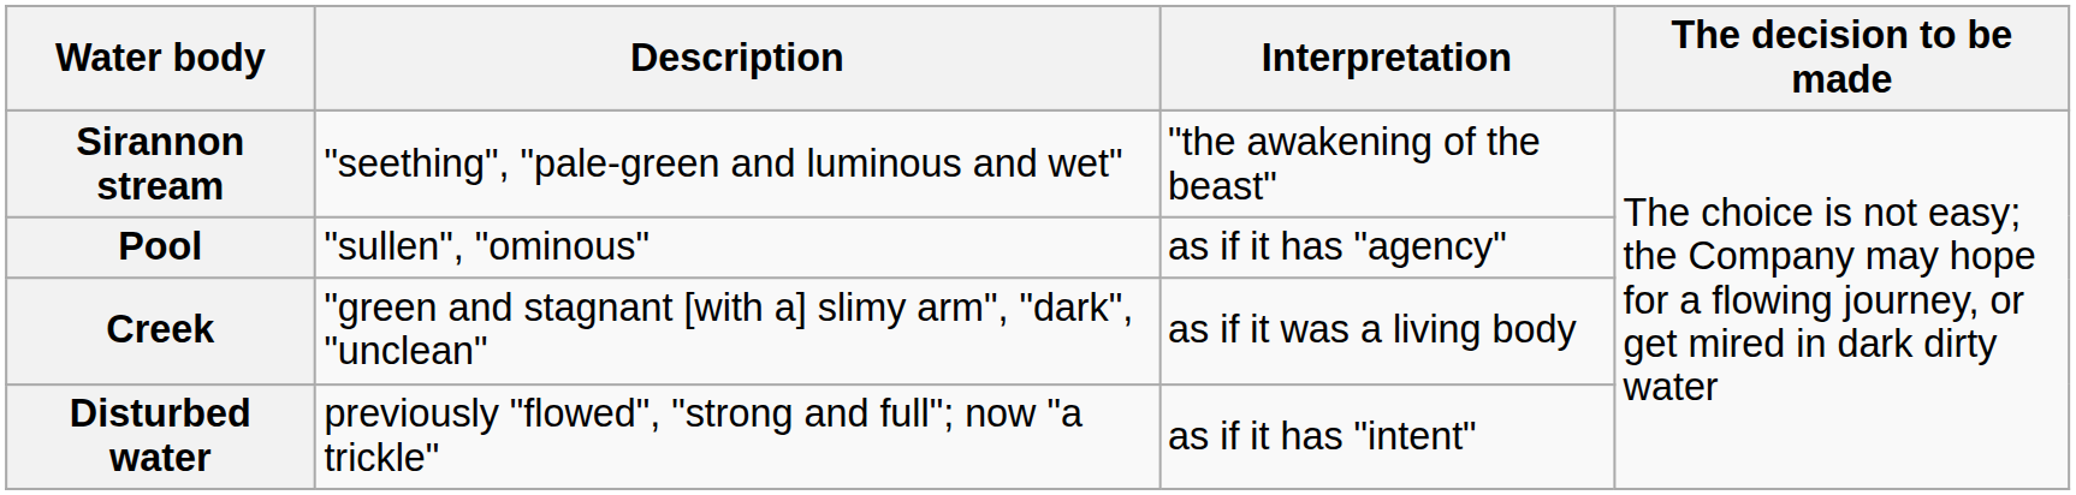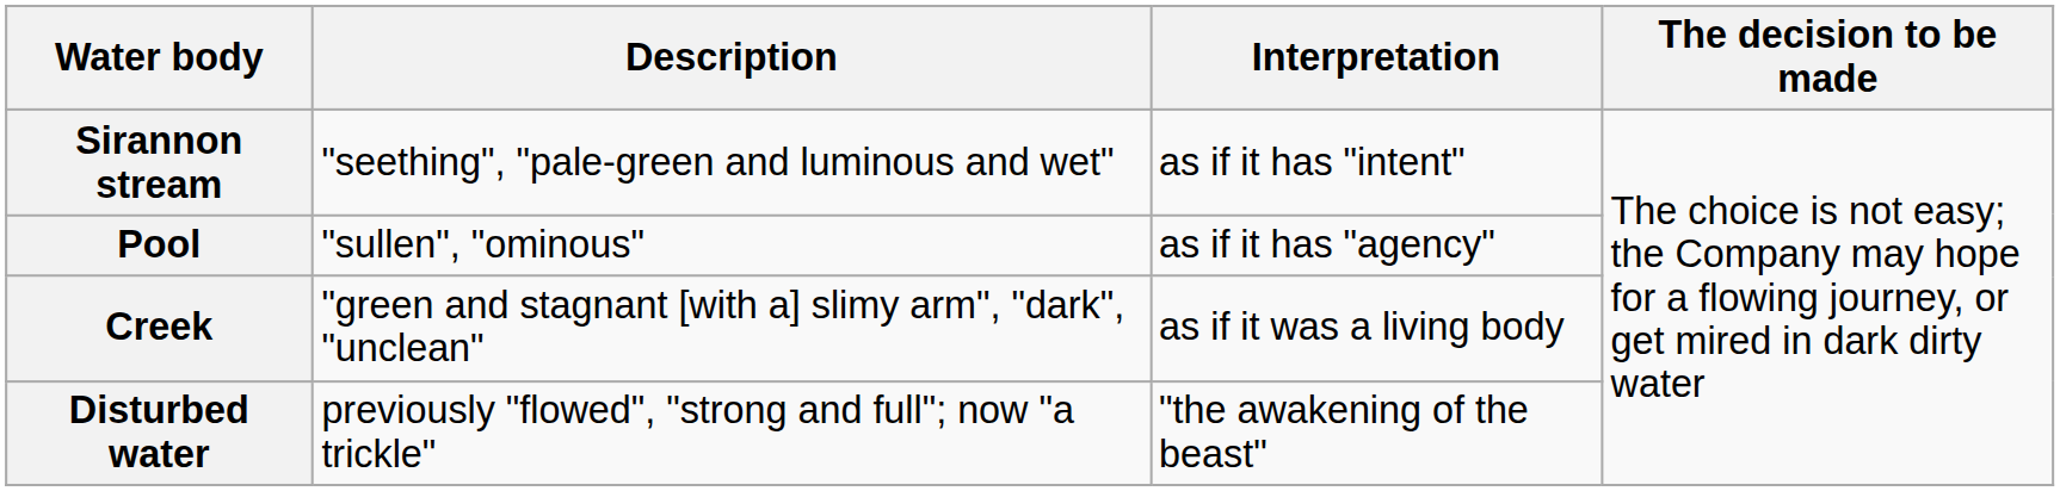Sirannon stream | Interpretation: "the awakening of the beast" -> as if it has "intent"
Disturbed water | Interpretation: as if it has "intent" -> "the awakening of the beast"
